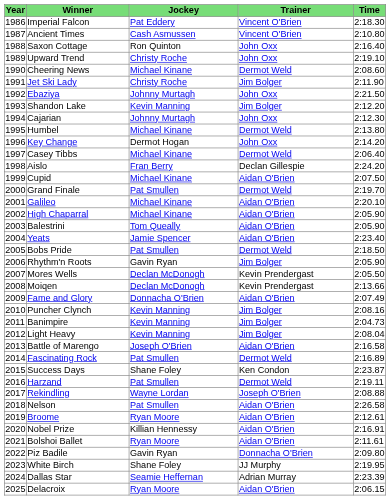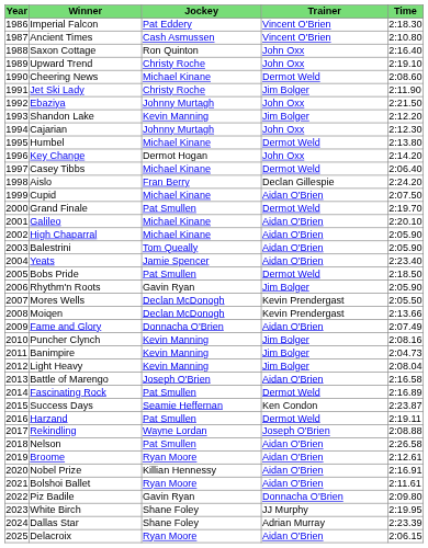Success Days | Jockey: Shane Foley -> Seamie Heffernan
Dallas Star | Jockey: Seamie Heffernan -> Shane Foley
